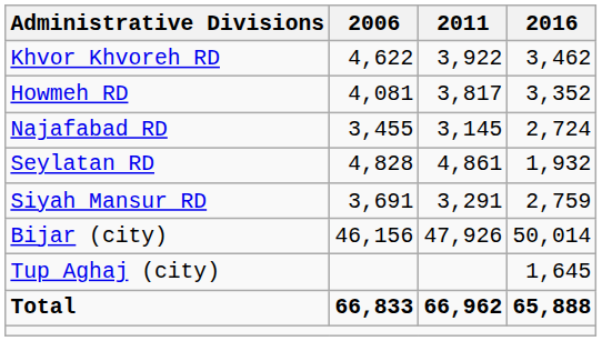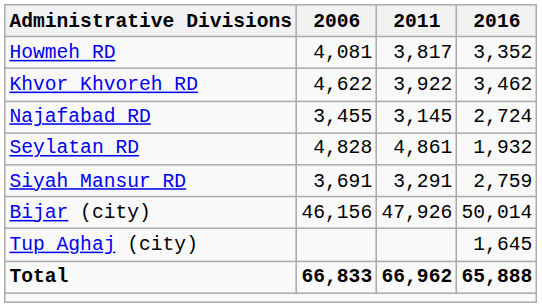rows swapped: Howmeh RD <-> Khvor Khvoreh RD
